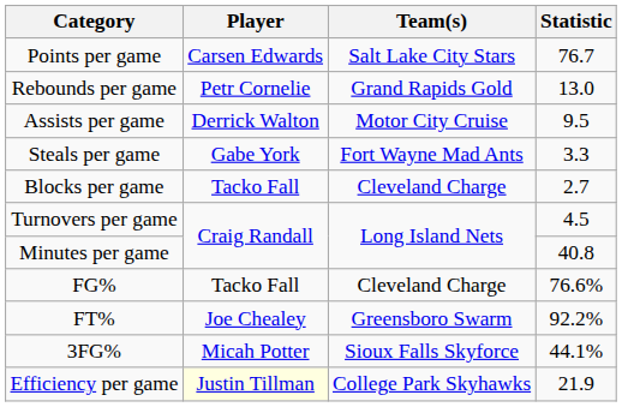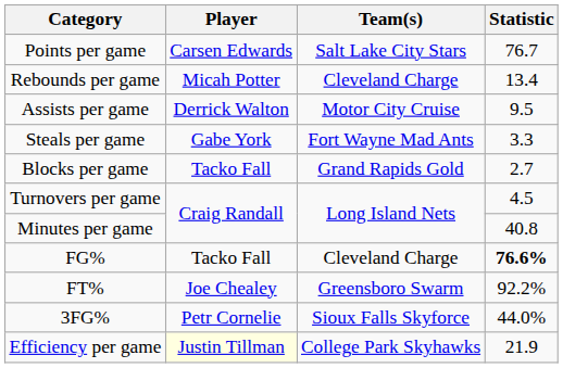Rebounds per game | Player: Petr Cornelie -> Micah Potter
Rebounds per game | Team(s): Grand Rapids Gold -> Cleveland Charge
Rebounds per game | Statistic: 13.0 -> 13.4
Blocks per game | Team(s): Cleveland Charge -> Grand Rapids Gold
FG% | Statistic: normal -> bold
3FG% | Player: Micah Potter -> Petr Cornelie
3FG% | Statistic: 44.1% -> 44.0%
